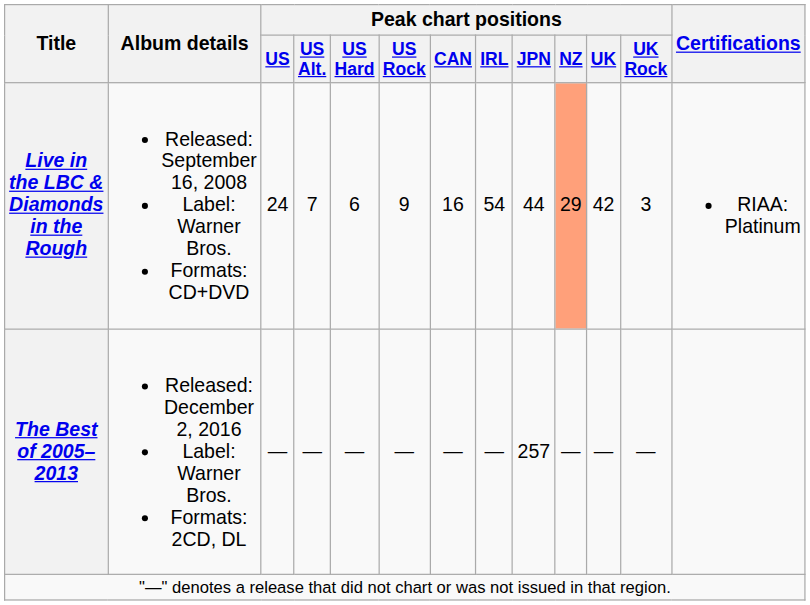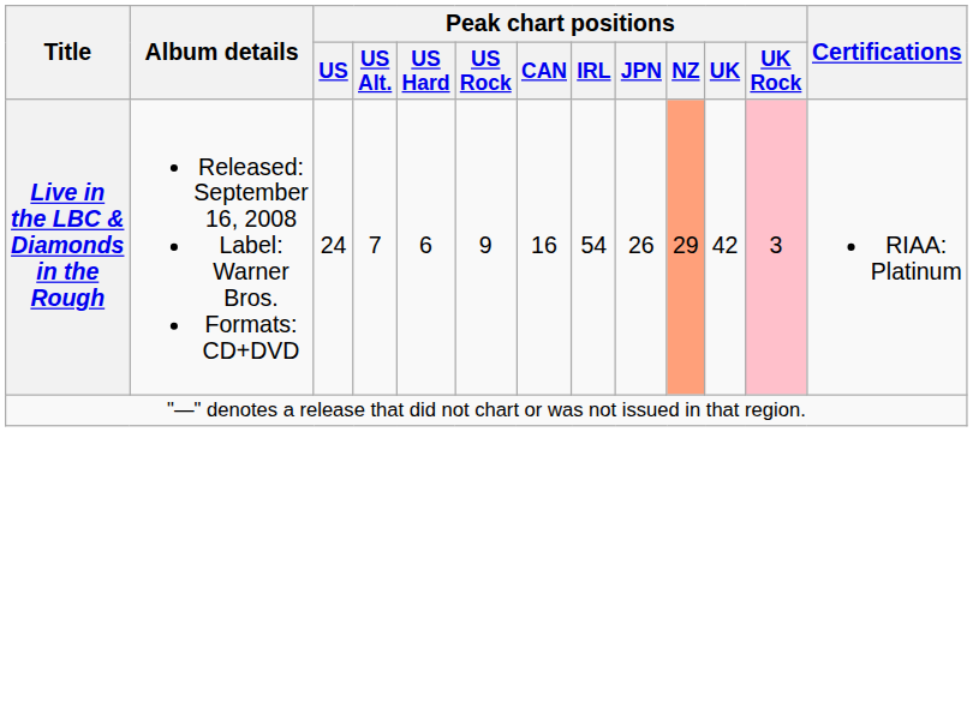Live in the LBC & Diamonds in the Rough | Peak chart positions / JPN: 44 -> 26
Live in the LBC & Diamonds in the Rough | Peak chart positions / UK Rock: no background -> pink background
- row: The Best of 2005–2013 | Released: December 2, 2016 Label: Warner Bros. Formats: 2CD, DL | — | — | — | — | — | — | 257 | — | — | —
